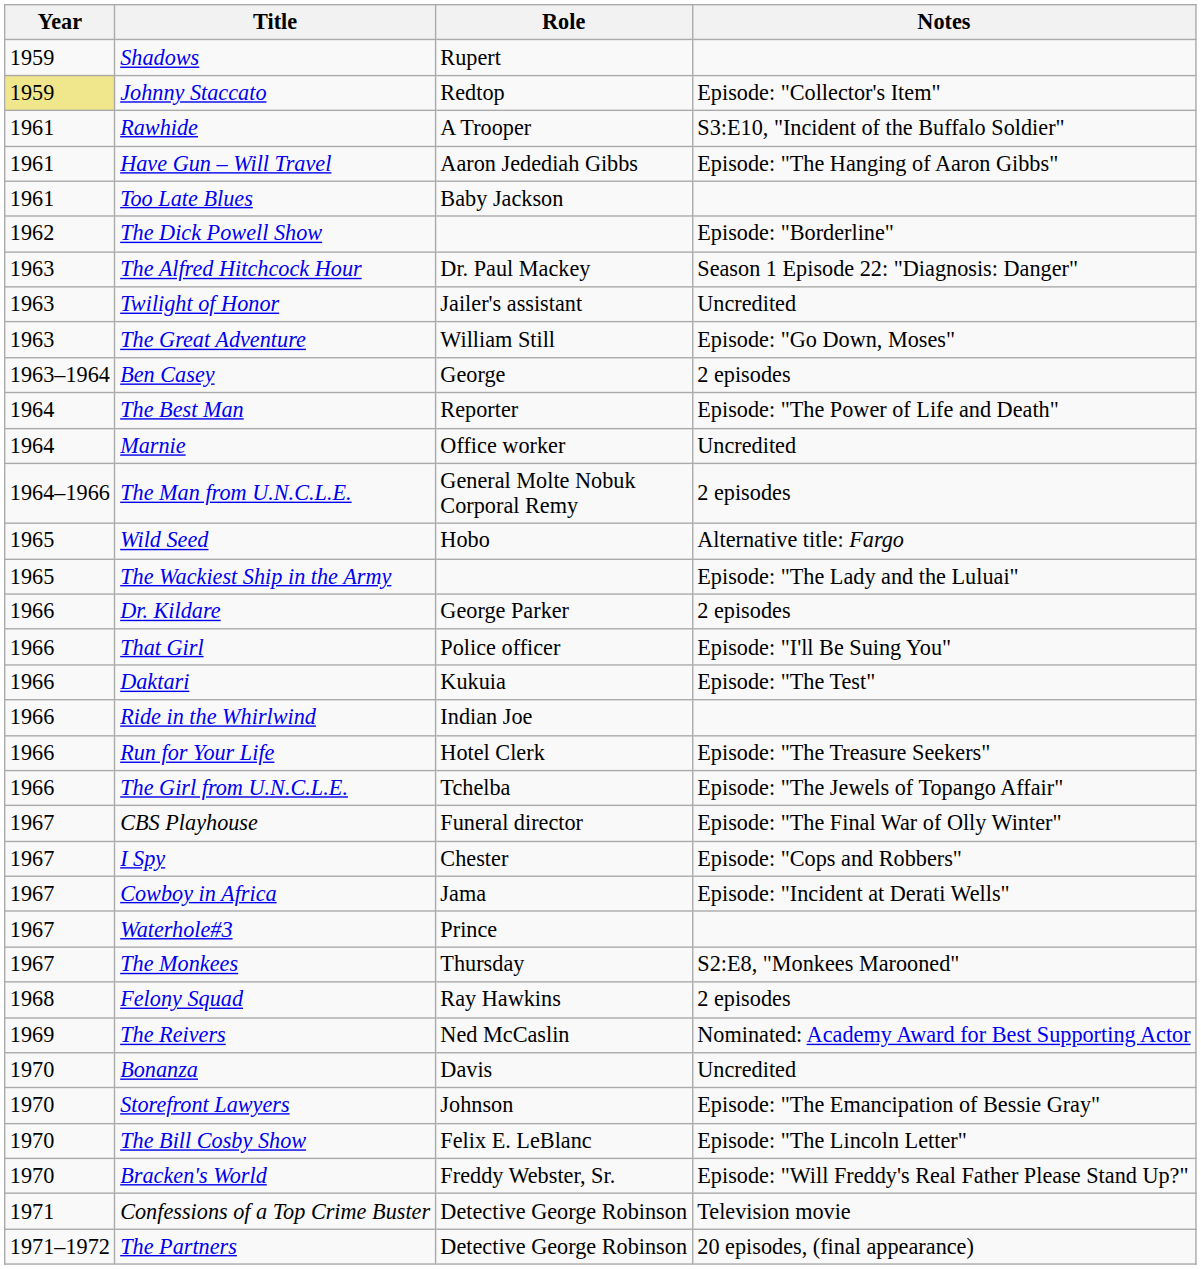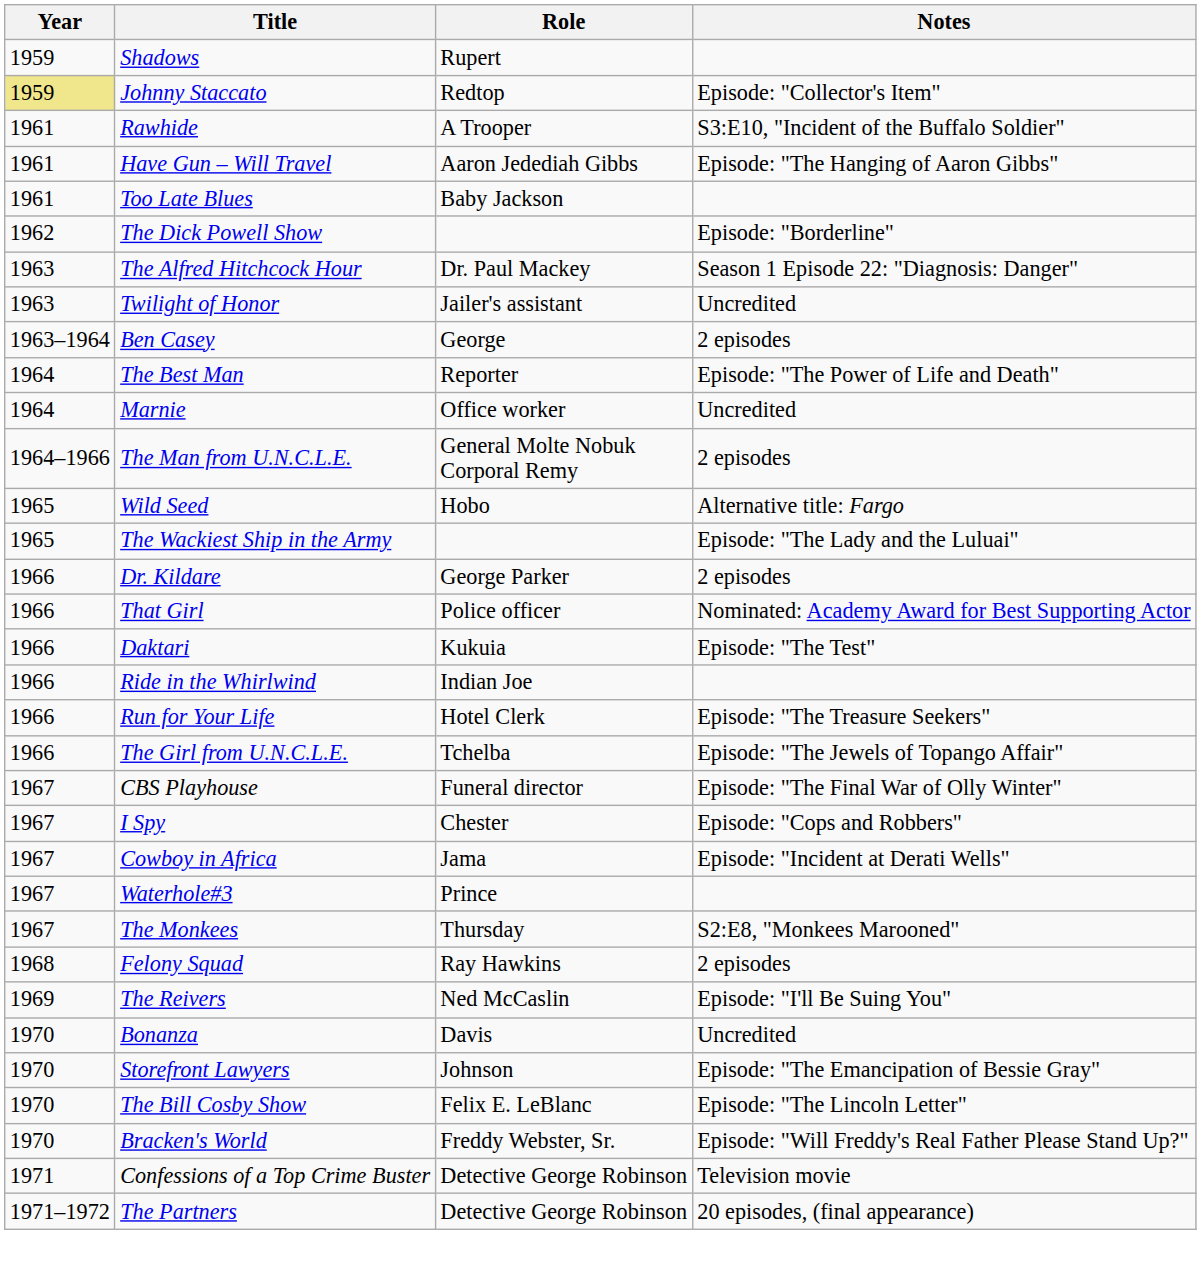- row: 1963 | The Great Adventure | William Still | Episode: "Go Down, Moses"
That Girl | Notes: Episode: "I'll Be Suing You" -> Nominated: Academy Award for Best Supporting Actor
The Reivers | Notes: Nominated: Academy Award for Best Supporting Actor -> Episode: "I'll Be Suing You"
